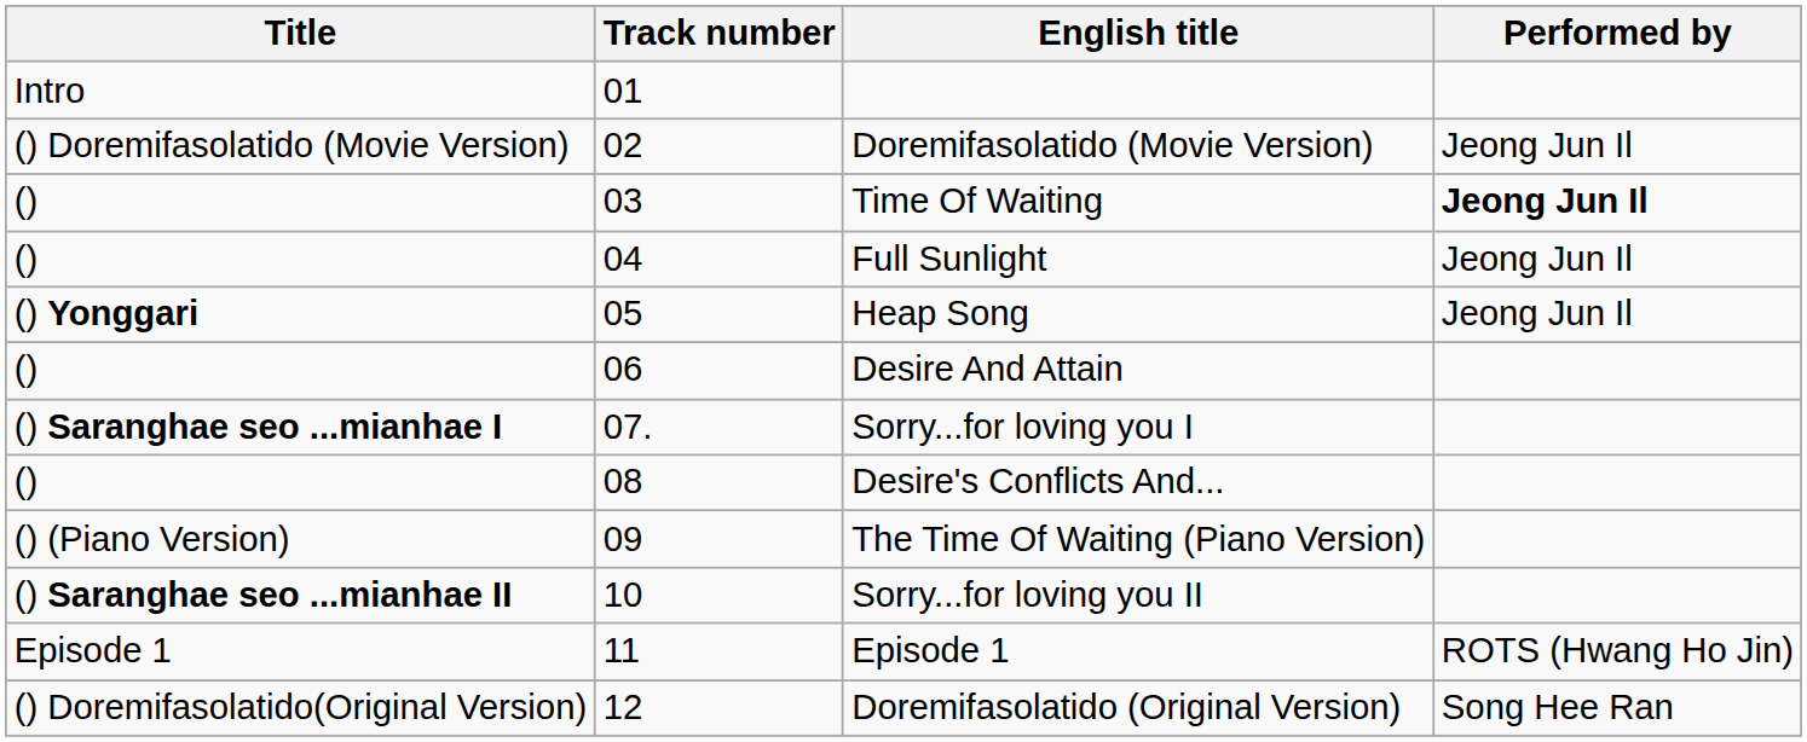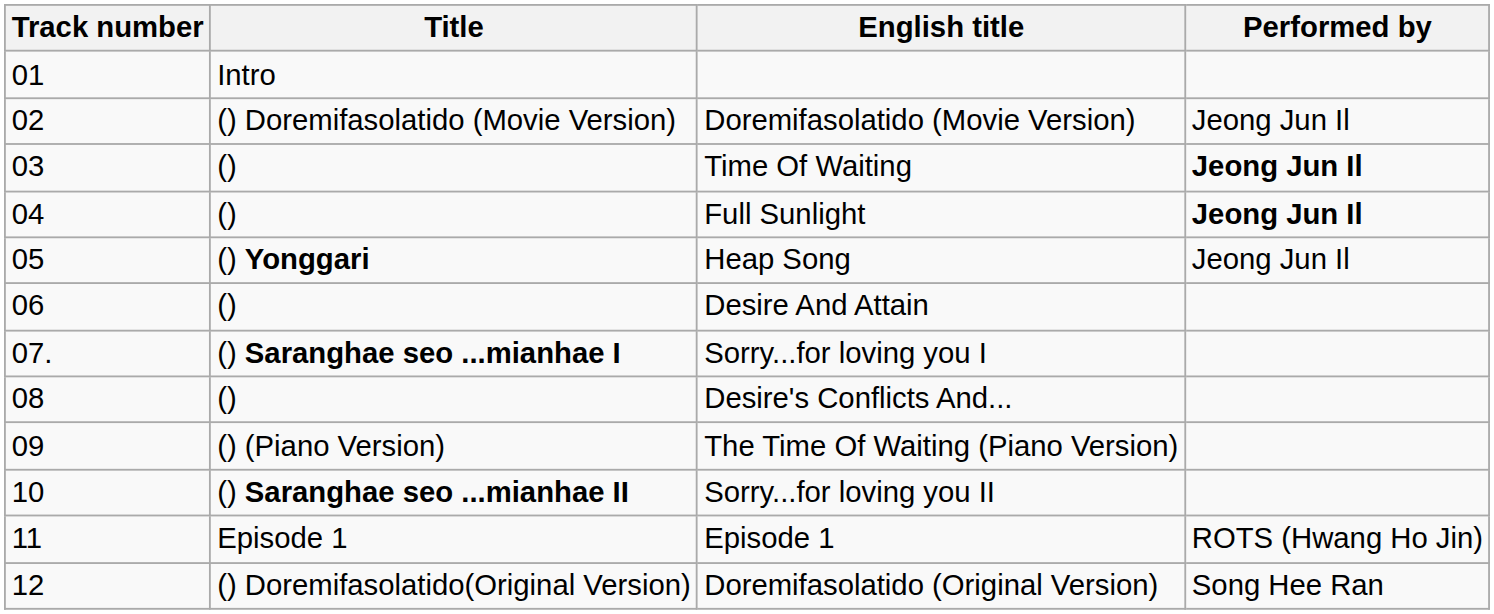columns swapped: Track number <-> Title
Full Sunlight | Performed by: normal -> bold
